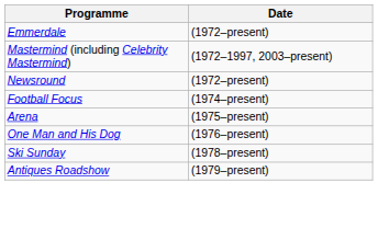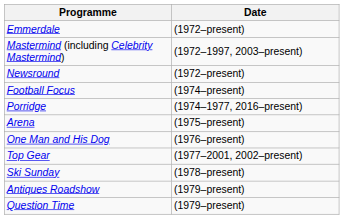+ row: Porridge | (1974–1977, 2016–present)
+ row: Top Gear | (1977–2001, 2002–present)
+ row: Question Time | (1979–present)
